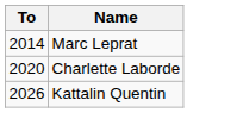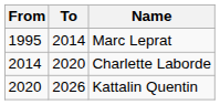+ column: From | 1995 | 2014 | 2020
